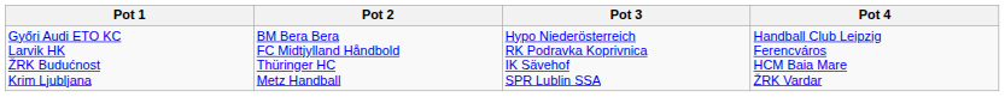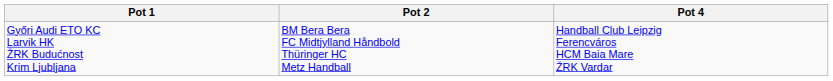- column: Pot 3 | Hypo Niederösterreich RK Podravka Koprivnica IK Sävehof SPR Lublin SSA
